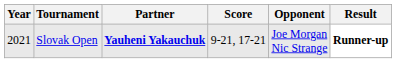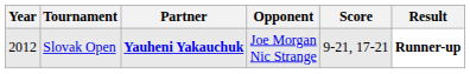columns swapped: Opponent <-> Score
Slovak Open | Year: 2021 -> 2012
